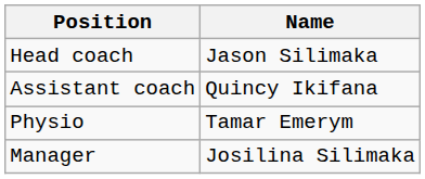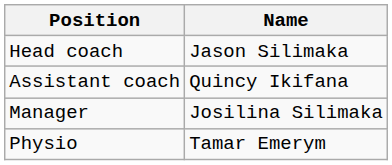rows swapped: Physio <-> Manager
